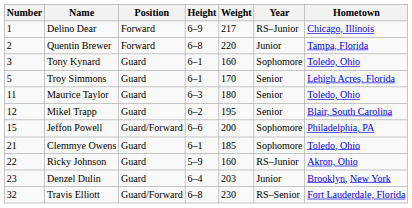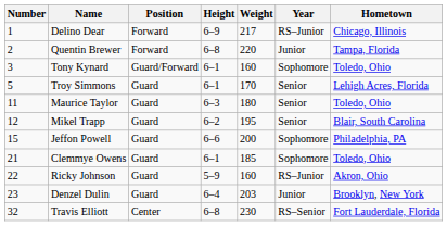Tony Kynard | Position: Guard -> Guard/Forward
Jeffon Powell | Position: Guard/Forward -> Guard
Travis Elliott | Position: Guard/Forward -> Center
